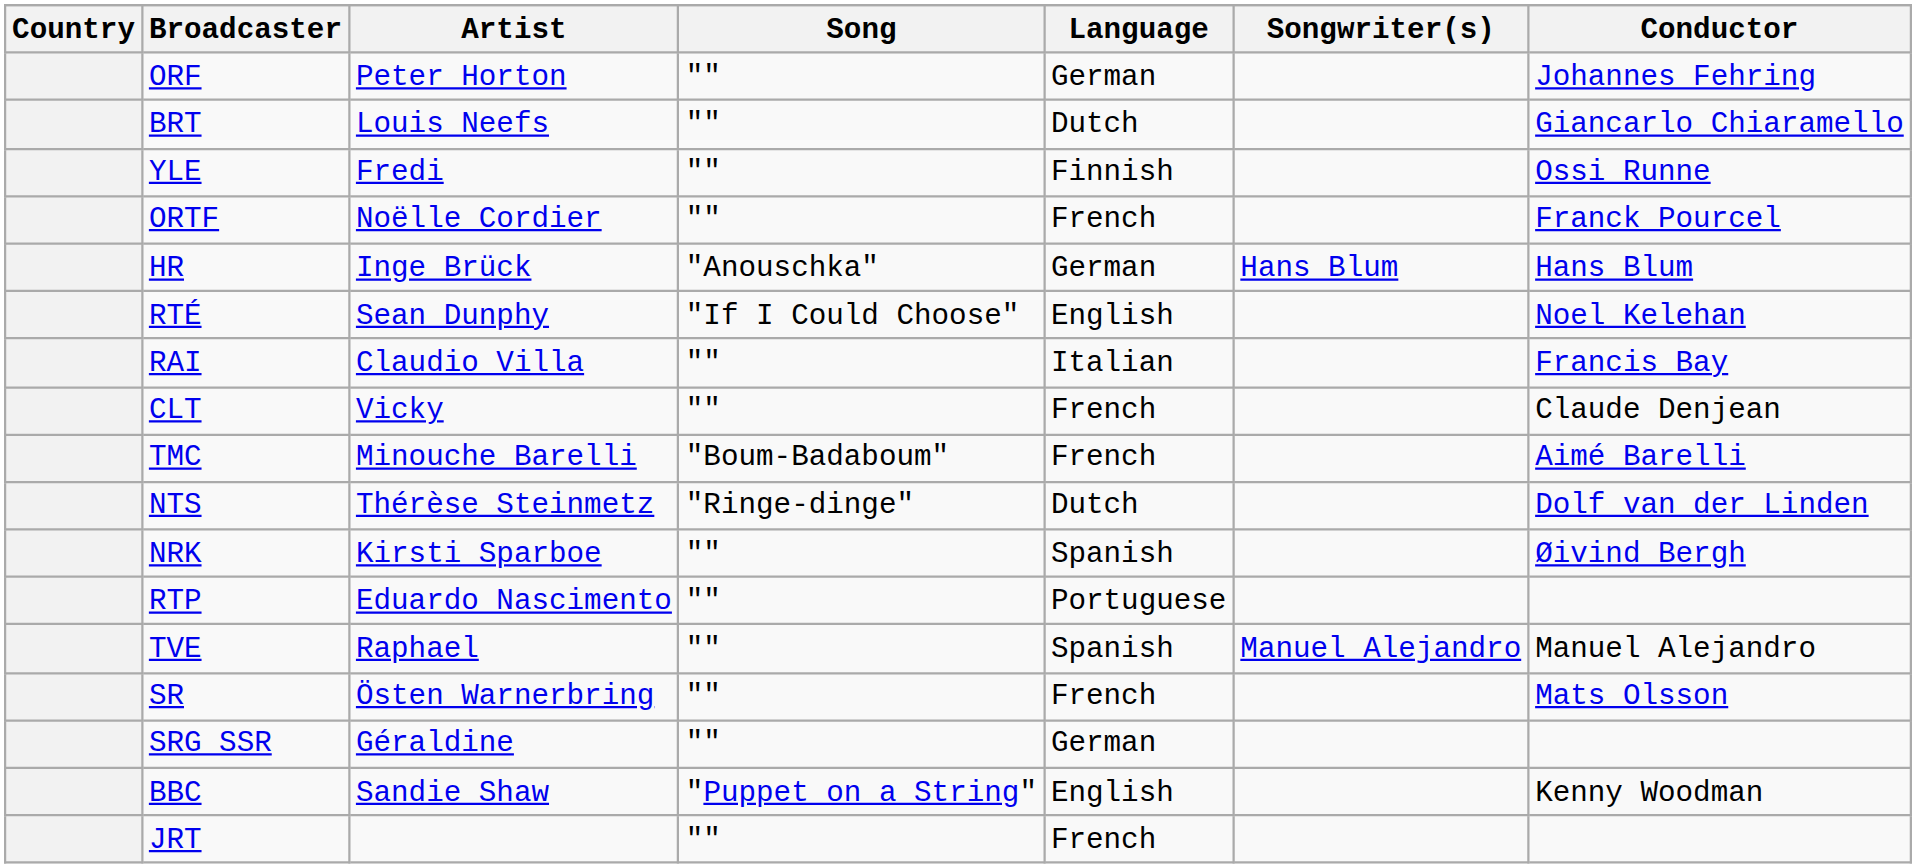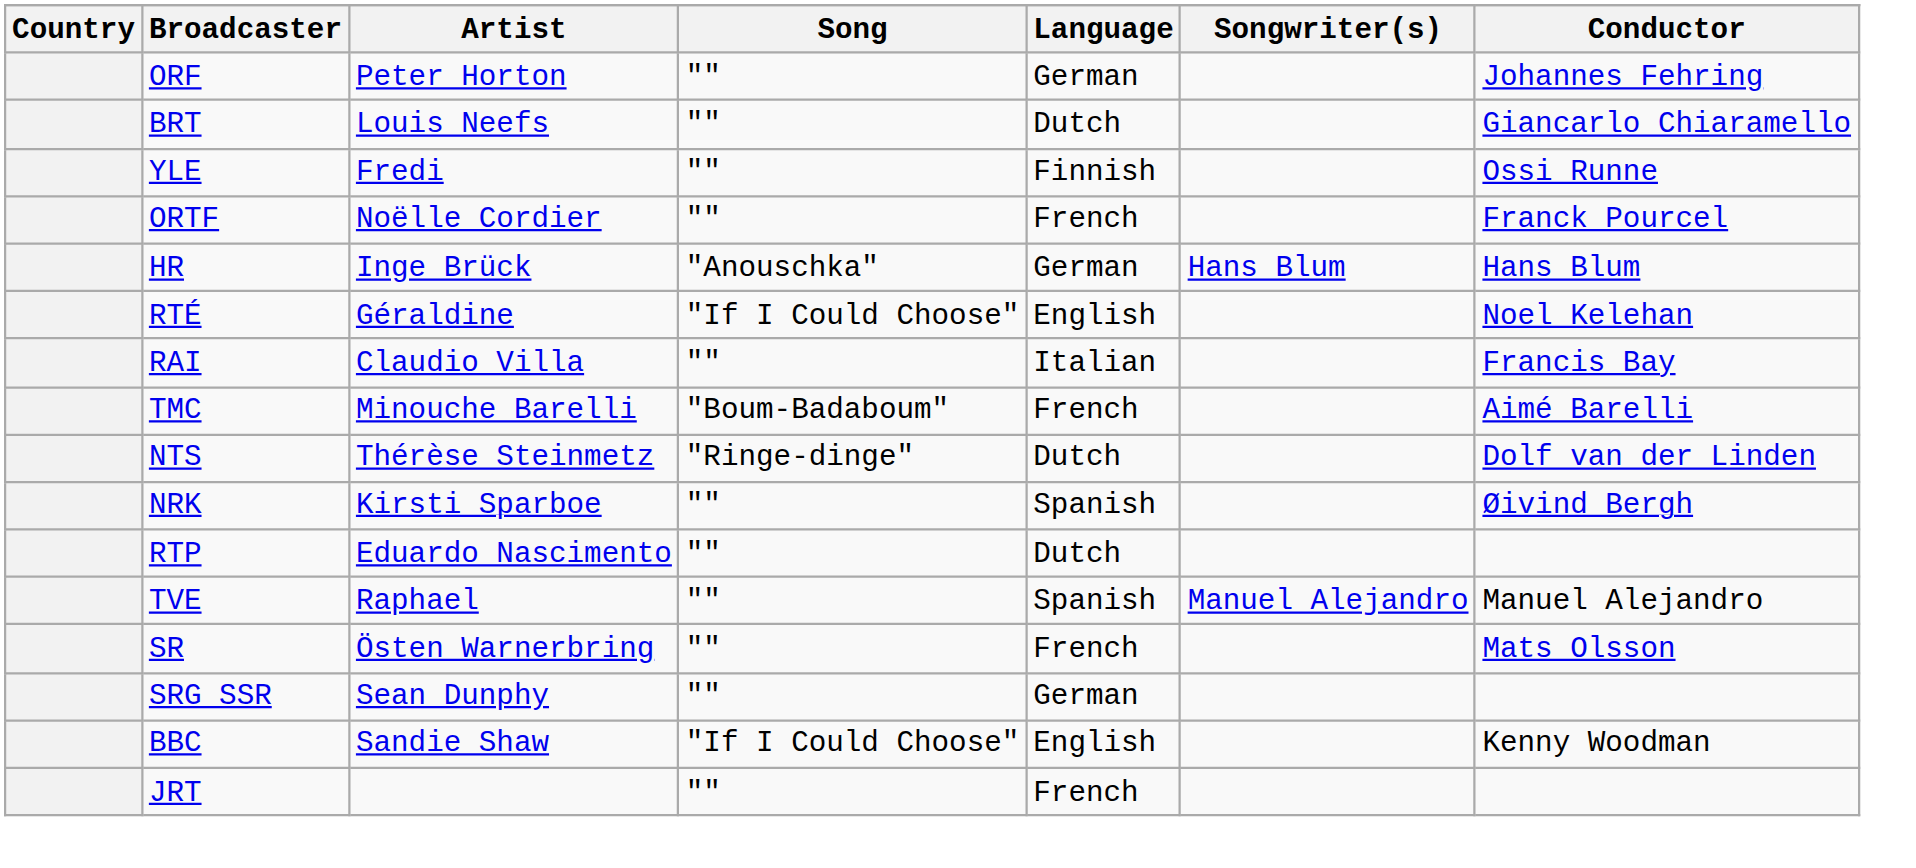RTÉ | Artist: Sean Dunphy -> Géraldine
- row: CLT | Vicky | "" | French | Claude Denjean
RTP | Language: Portuguese -> Dutch
SRG SSR | Artist: Géraldine -> Sean Dunphy
BBC | Song: "Puppet on a String" -> "If I Could Choose"
